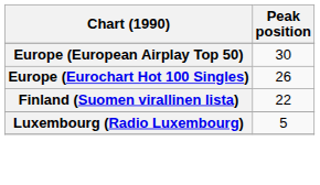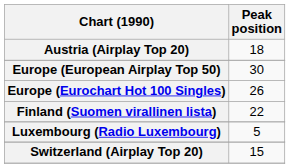+ row: Austria (Airplay Top 20) | 18
+ row: Switzerland (Airplay Top 20) | 15
